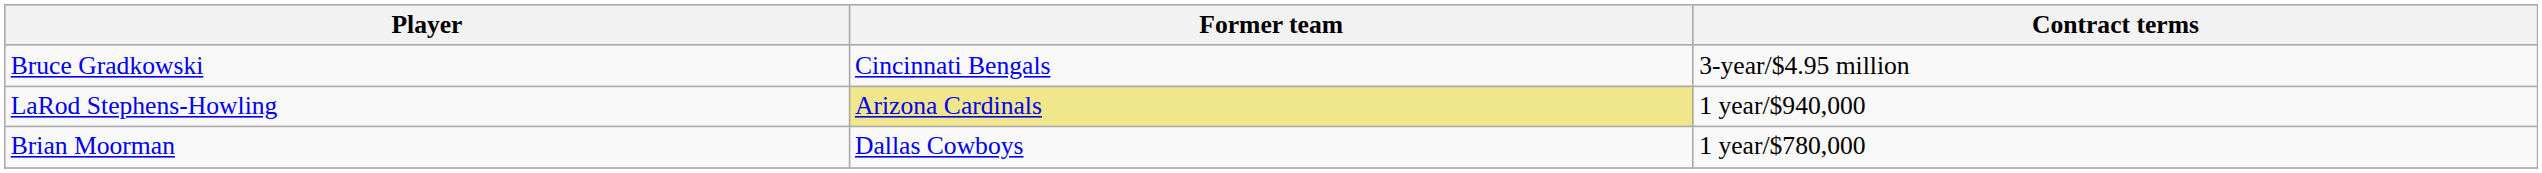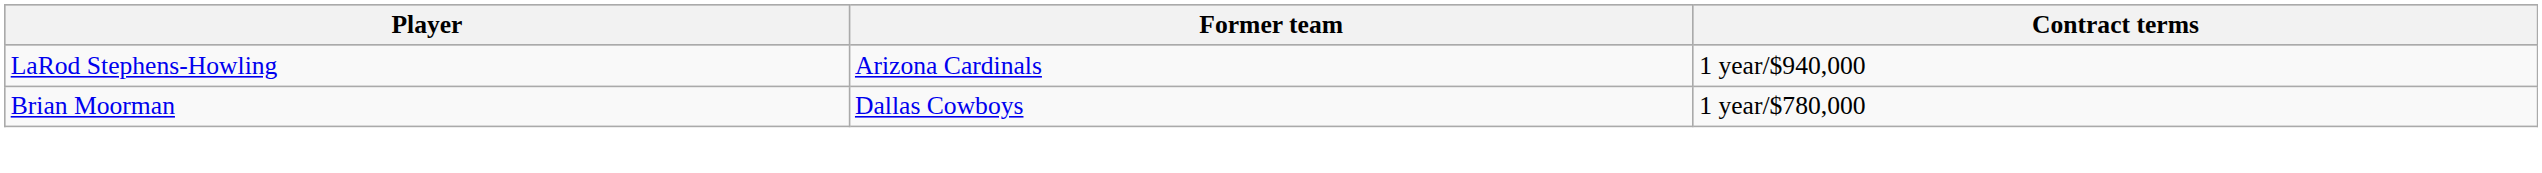- row: Bruce Gradkowski | Cincinnati Bengals | 3-year/$4.95 million
LaRod Stephens-Howling | Former team: khaki background -> no background
